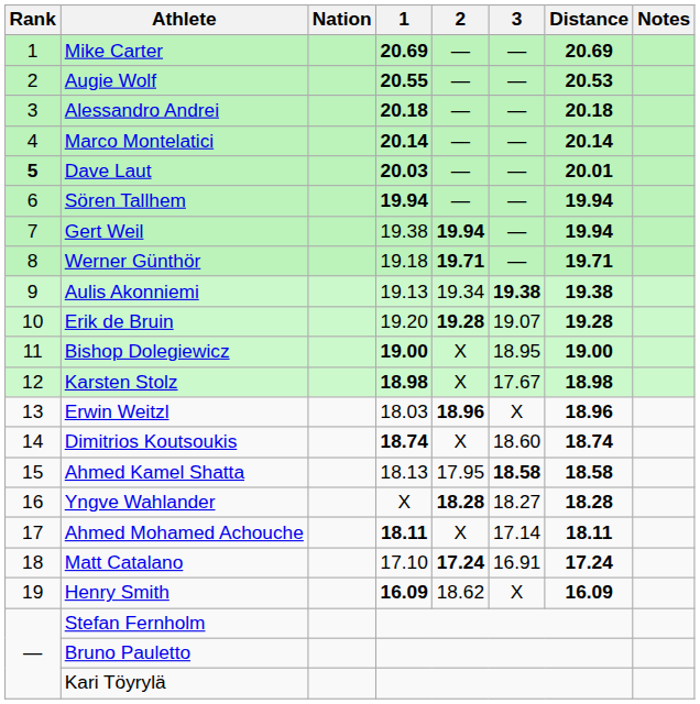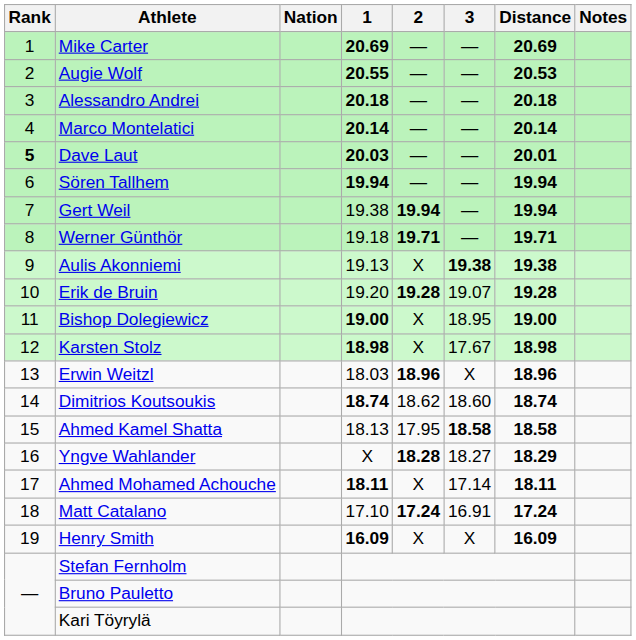Aulis Akonniemi | 2: 19.34 -> X
Dimitrios Koutsoukis | 2: X -> 18.62
Yngve Wahlander | Distance: 18.28 -> 18.29
Henry Smith | 2: 18.62 -> X
